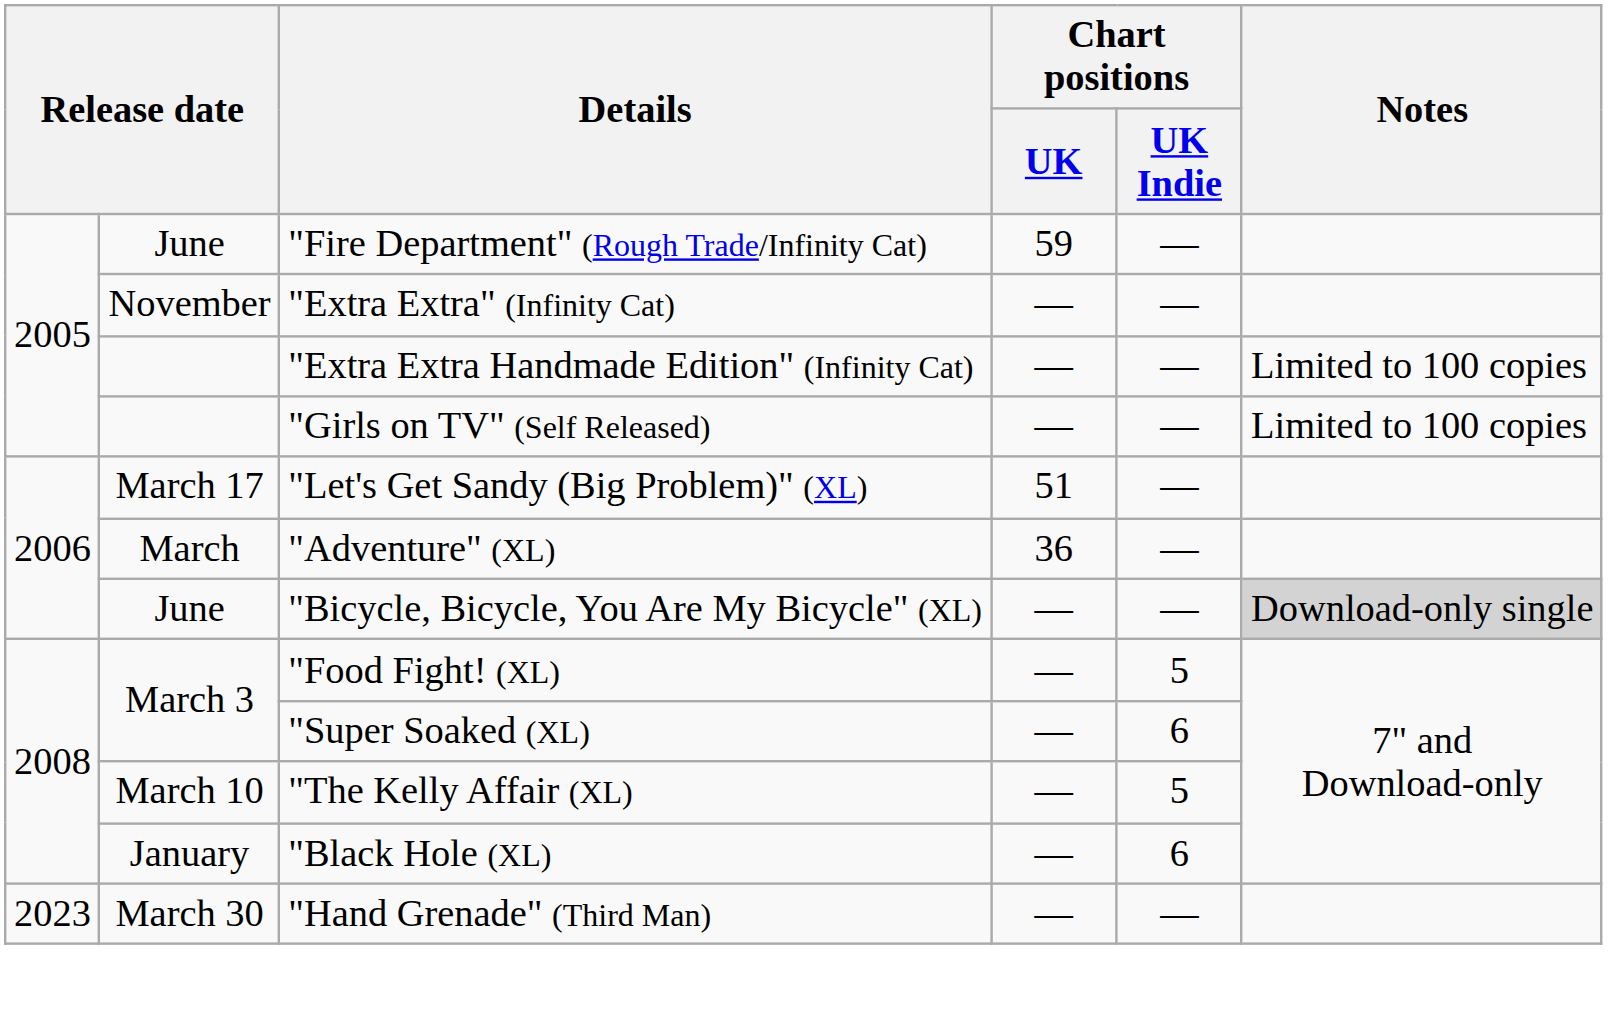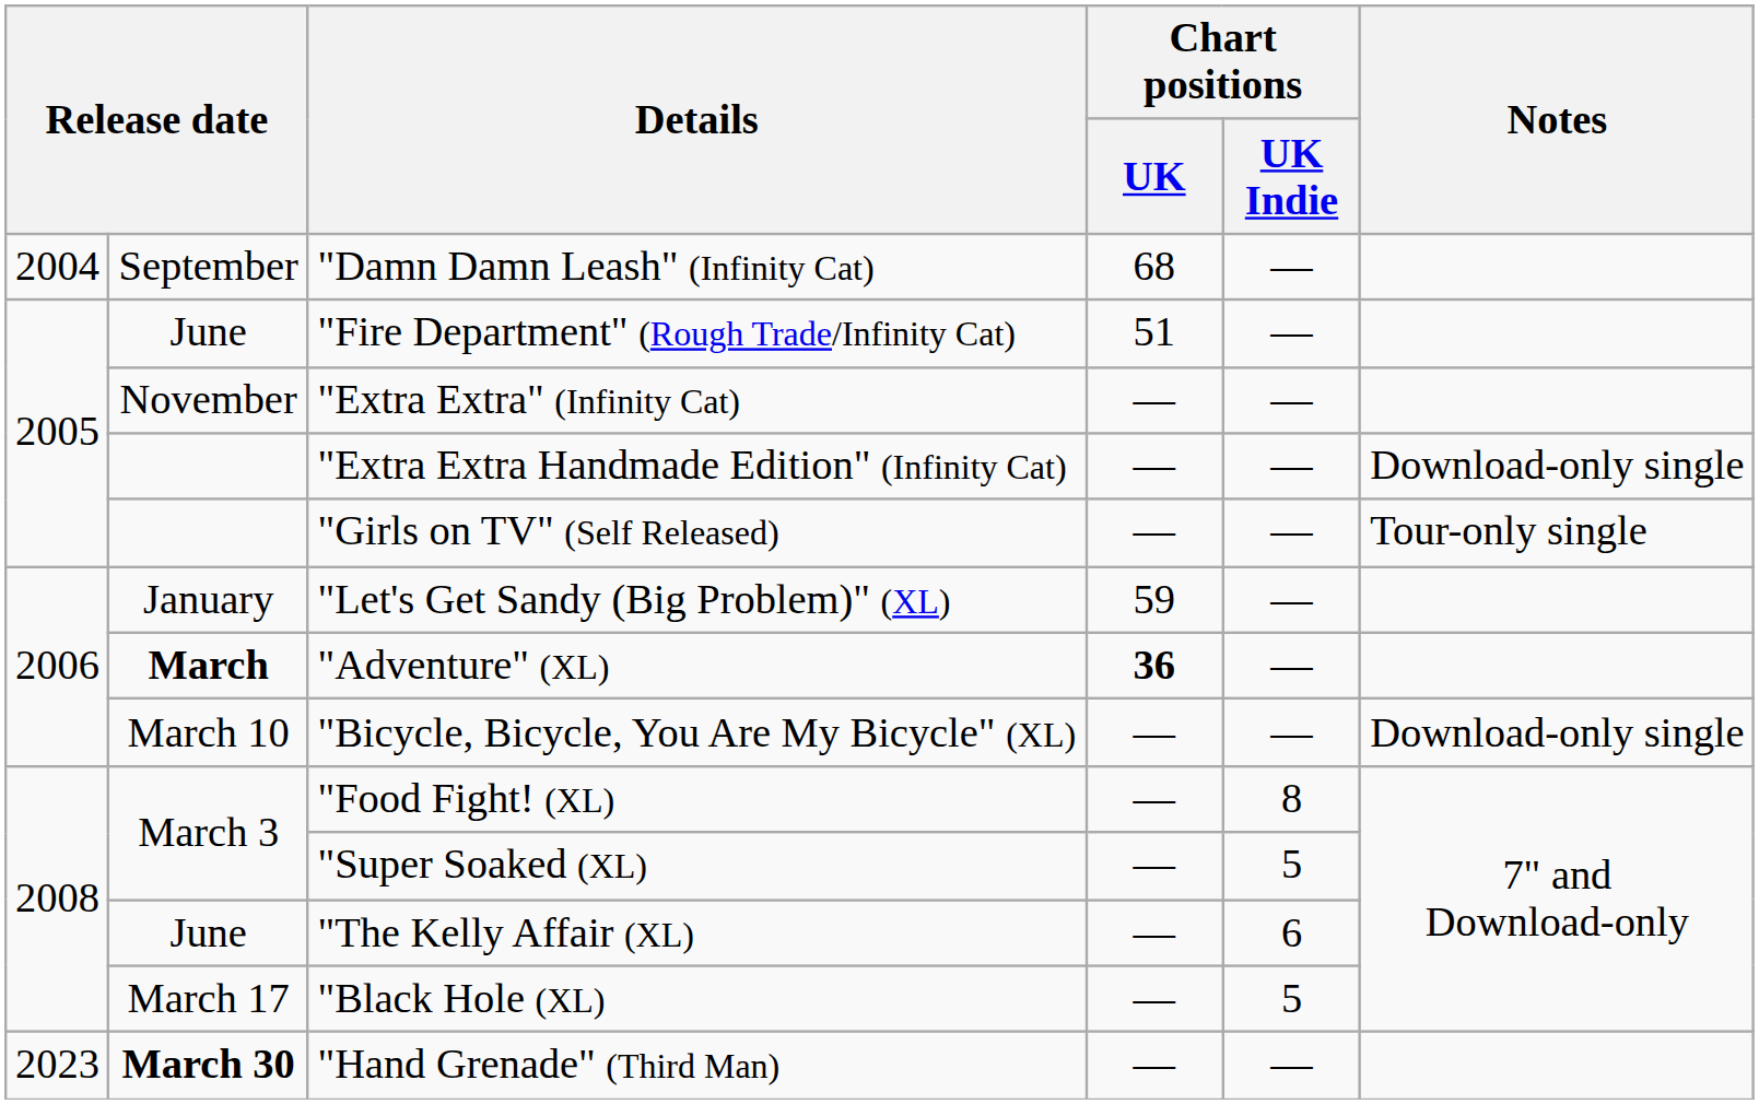+ row: 2004 | September | "Damn Damn Leash" (Infinity Cat) | 68 | —
"Fire Department" (Rough Trade/Infinity Cat) | Chart positions / UK: 59 -> 51
"Extra Extra Handmade Edition" (Infinity Cat) | Notes: Limited to 100 copies -> Download-only single
"Girls on TV" (Self Released) | Notes: Limited to 100 copies -> Tour-only single
"Let's Get Sandy (Big Problem)" (XL) | column 2: March 17 -> January
"Let's Get Sandy (Big Problem)" (XL) | Chart positions / UK: 51 -> 59
"Adventure" (XL) | column 2: normal -> bold
"Adventure" (XL) | Chart positions / UK: normal -> bold
"Bicycle, Bicycle, You Are My Bicycle" (XL) | column 2: June -> March 10
"Bicycle, Bicycle, You Are My Bicycle" (XL) | Notes: lightgrey background -> no background
"Food Fight! (XL) | Chart positions / UK Indie: 5 -> 8
"Super Soaked (XL) | Chart positions / UK Indie: 6 -> 5
"The Kelly Affair (XL) | column 2: March 10 -> June
"The Kelly Affair (XL) | Chart positions / UK Indie: 5 -> 6
"Black Hole (XL) | column 2: January -> March 17
"Black Hole (XL) | Chart positions / UK Indie: 6 -> 5
"Hand Grenade" (Third Man) | column 2: normal -> bold
